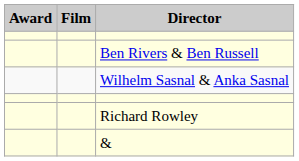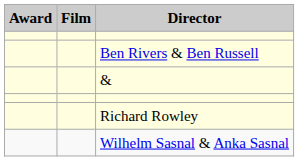rows swapped: Wilhelm Sasnal & Anka Sasnal <-> &
